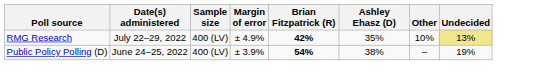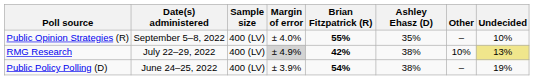+ row: Public Opinion Strategies (R) | September 5–8, 2022 | 400 (LV) | ± 4.0% | 55% | 35% | – | 10%
RMG Research | Margin of error: no background -> lightgrey background
RMG Research | Ashley Ehasz (D): 35% -> 38%
